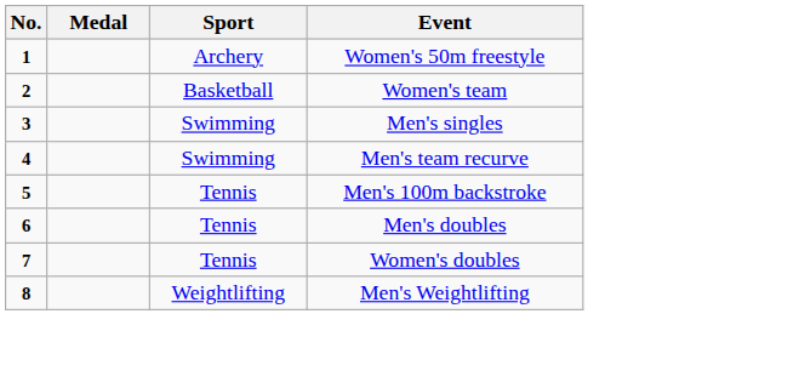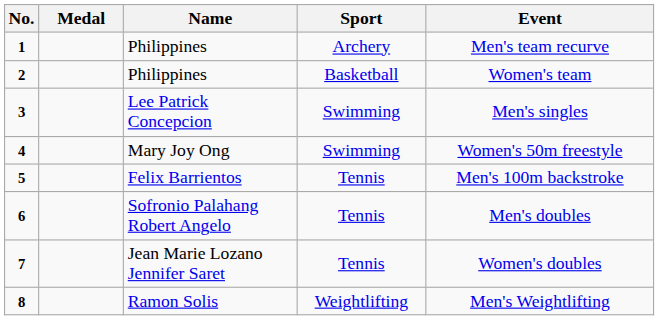+ column: Name | Philippines | Philippines | Lee Patrick Concepcion | Mary Joy Ong | Felix Barrientos | Sofronio Palahang Robert Angelo | Jean Marie Lozano Jennifer Saret | Ramon Solis
1 | Event: Women's 50m freestyle -> Men's team recurve
4 | Event: Men's team recurve -> Women's 50m freestyle
